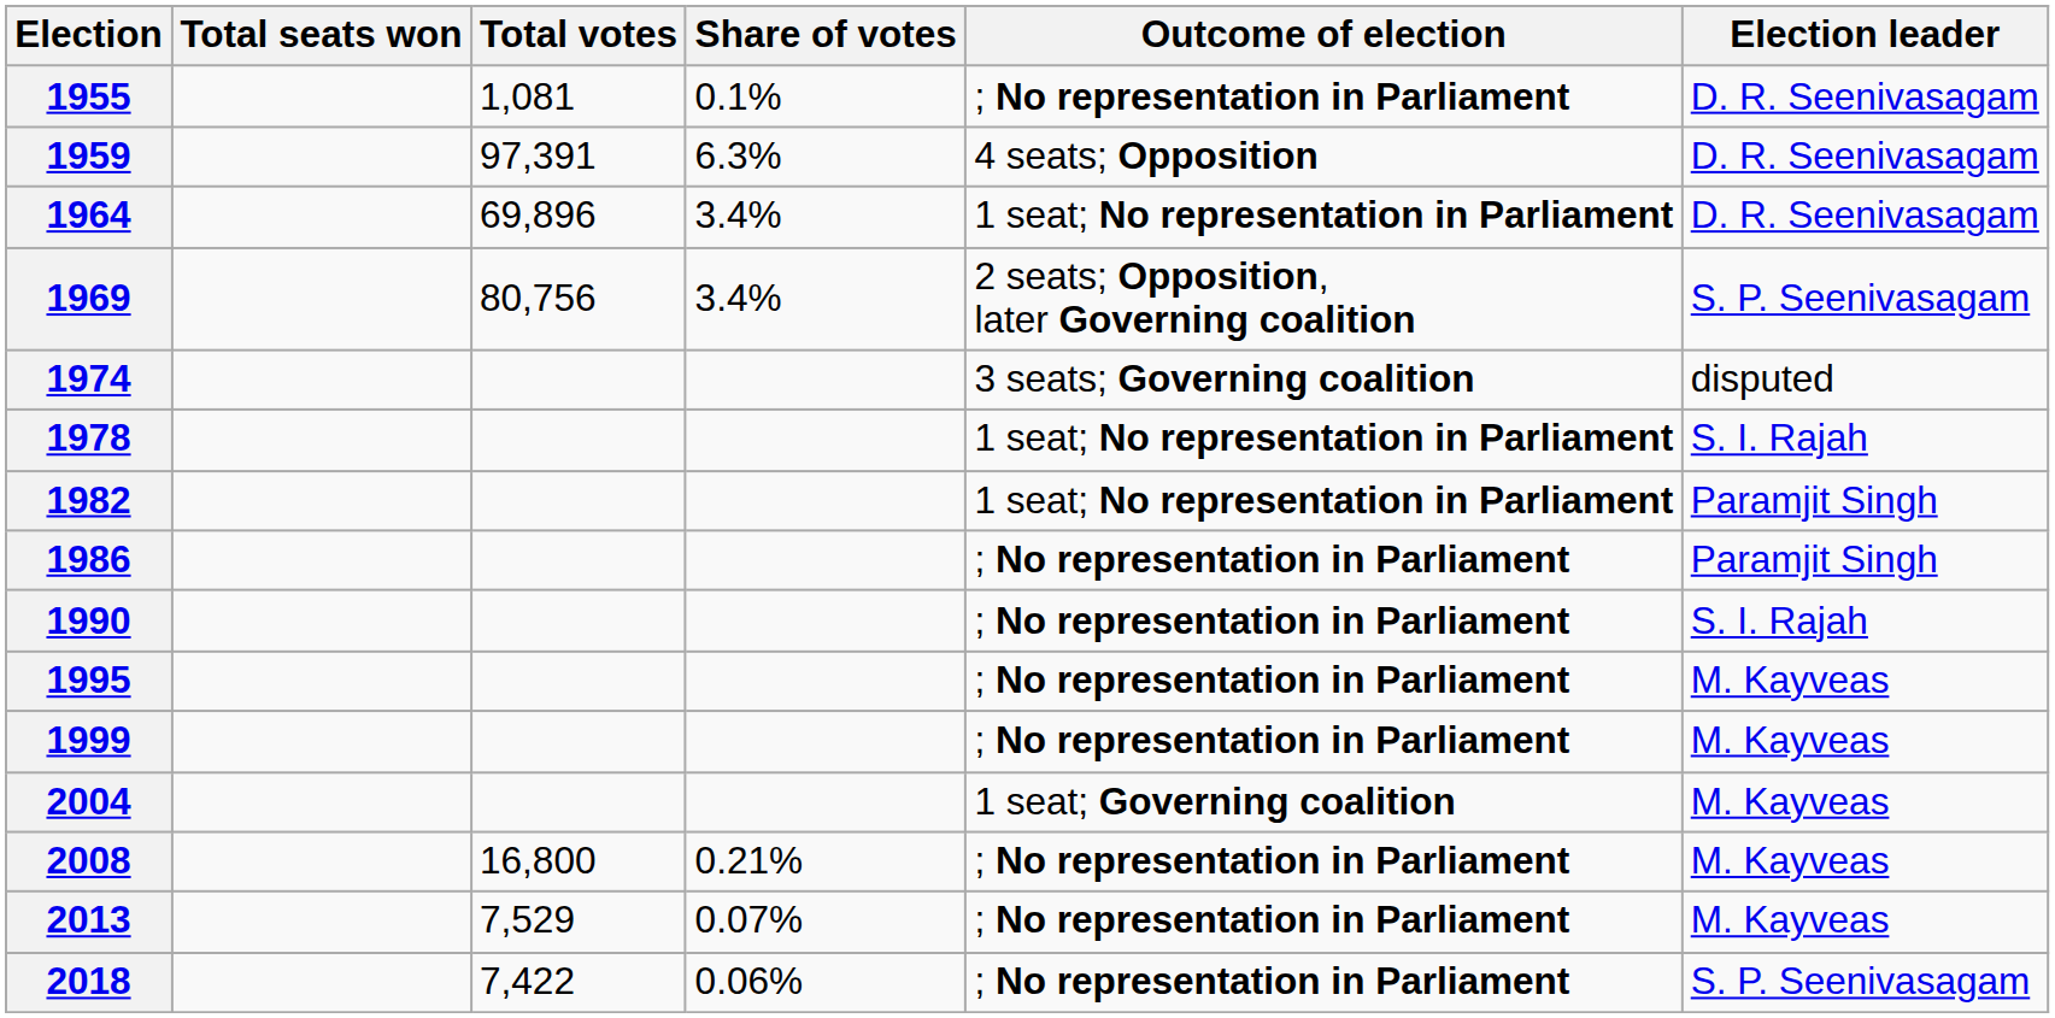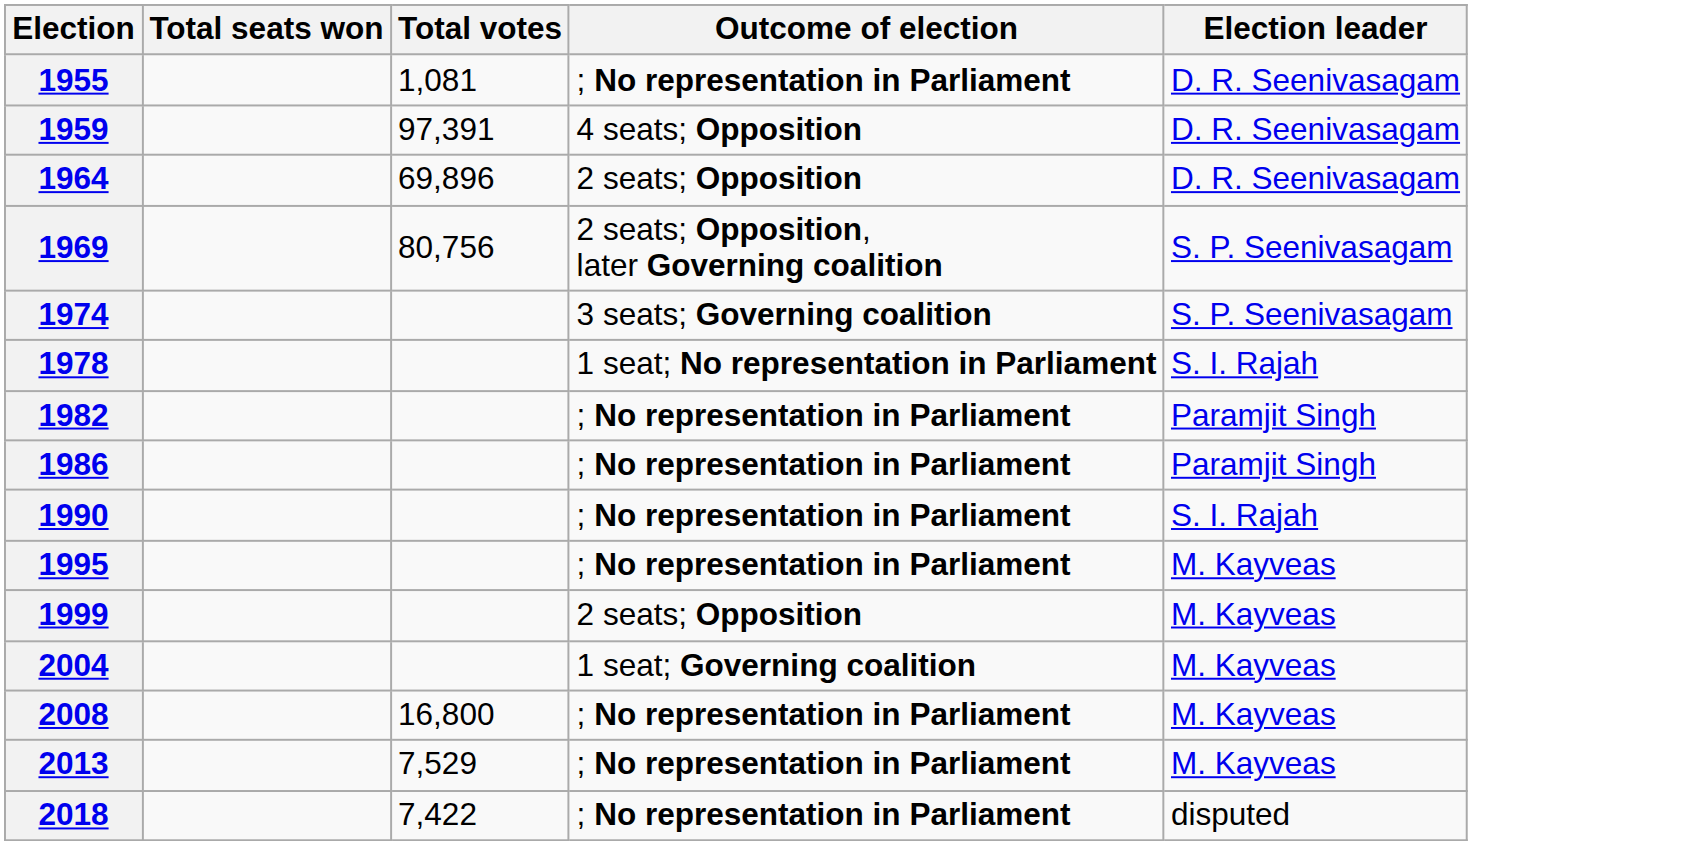- column: Share of votes | 0.1% | 6.3% | 3.4% | 3.4% | 0.21% | 0.07% | 0.06%
1964 | Outcome of election: 1 seat; No representation in Parliament -> 2 seats; Opposition
1974 | Election leader: disputed -> S. P. Seenivasagam
1982 | Outcome of election: 1 seat; No representation in Parliament -> ; No representation in Parliament
1999 | Outcome of election: ; No representation in Parliament -> 2 seats; Opposition
2018 | Election leader: S. P. Seenivasagam -> disputed
